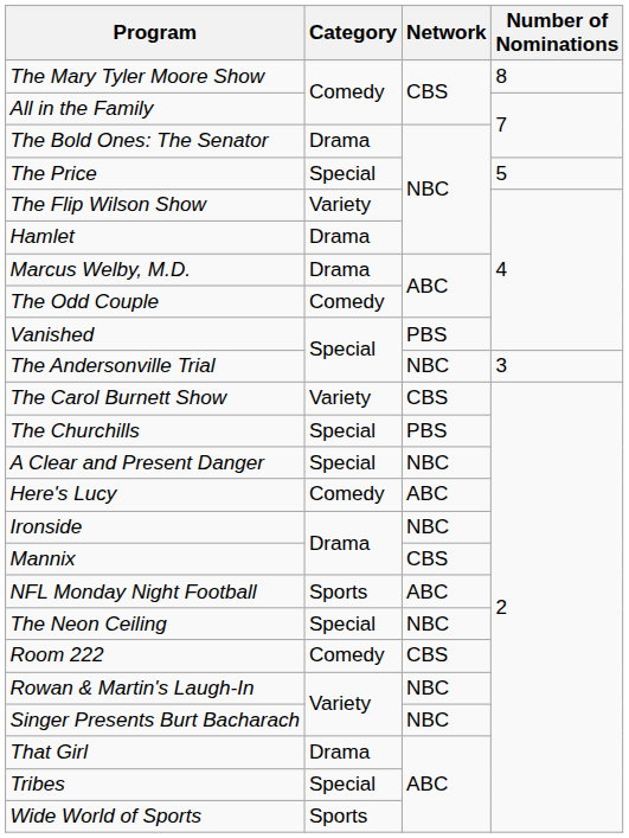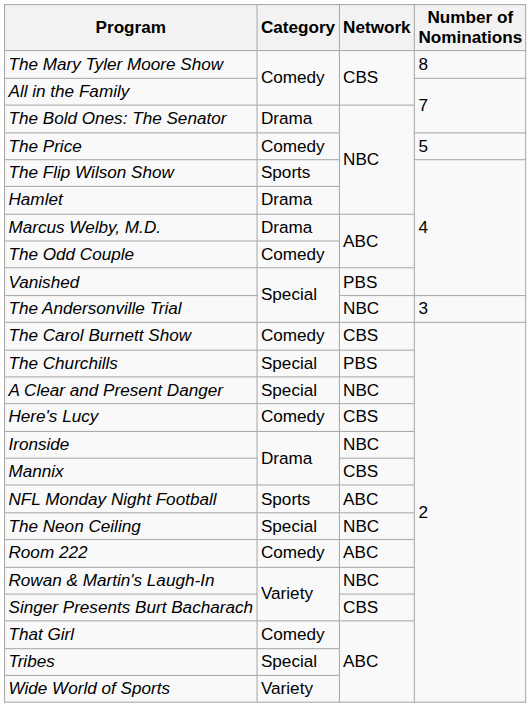The Price | Category: Special -> Comedy
The Flip Wilson Show | Category: Variety -> Sports
The Carol Burnett Show | Category: Variety -> Comedy
Here's Lucy | Network: ABC -> CBS
Room 222 | Network: CBS -> ABC
Singer Presents Burt Bacharach | Network: NBC -> CBS
That Girl | Category: Drama -> Comedy
Wide World of Sports | Category: Sports -> Variety
